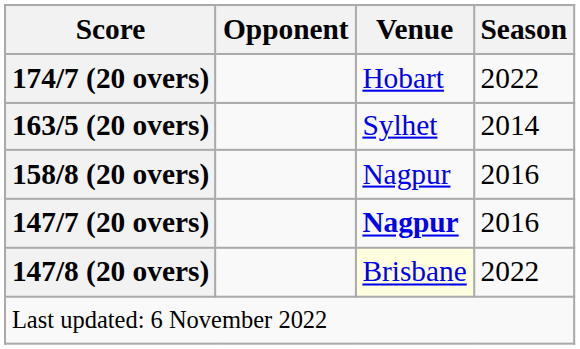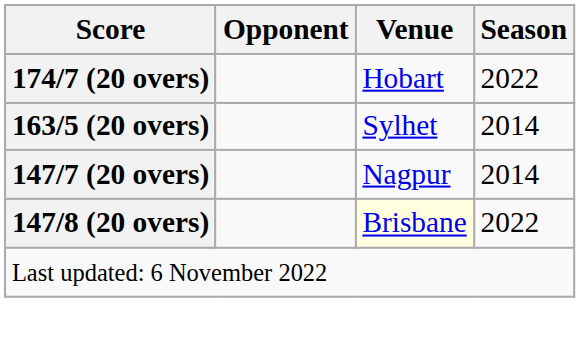- row: 158/8 (20 overs) | Nagpur | 2016
147/7 (20 overs) | Venue: bold -> normal
147/7 (20 overs) | Season: 2016 -> 2014
